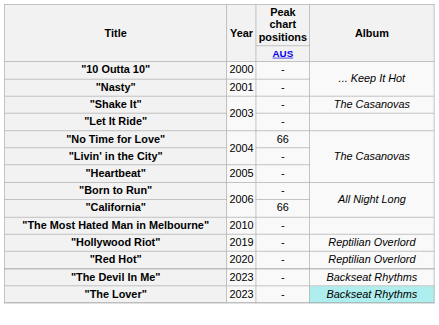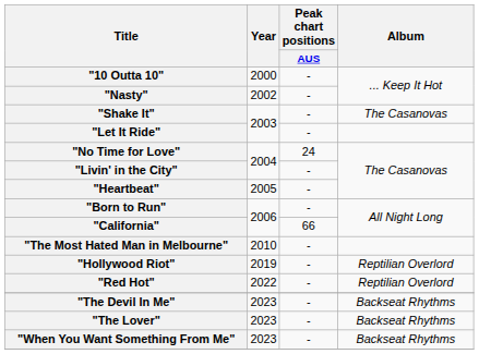"Nasty" | Year: 2001 -> 2002
"No Time for Love" | Peak chart positions / AUS: 66 -> 24
"Red Hot" | Year: 2020 -> 2022
"The Lover" | Album: paleturquoise background -> no background
+ row: "When You Want Something From Me" | 2023 | - | Backseat Rhythms
